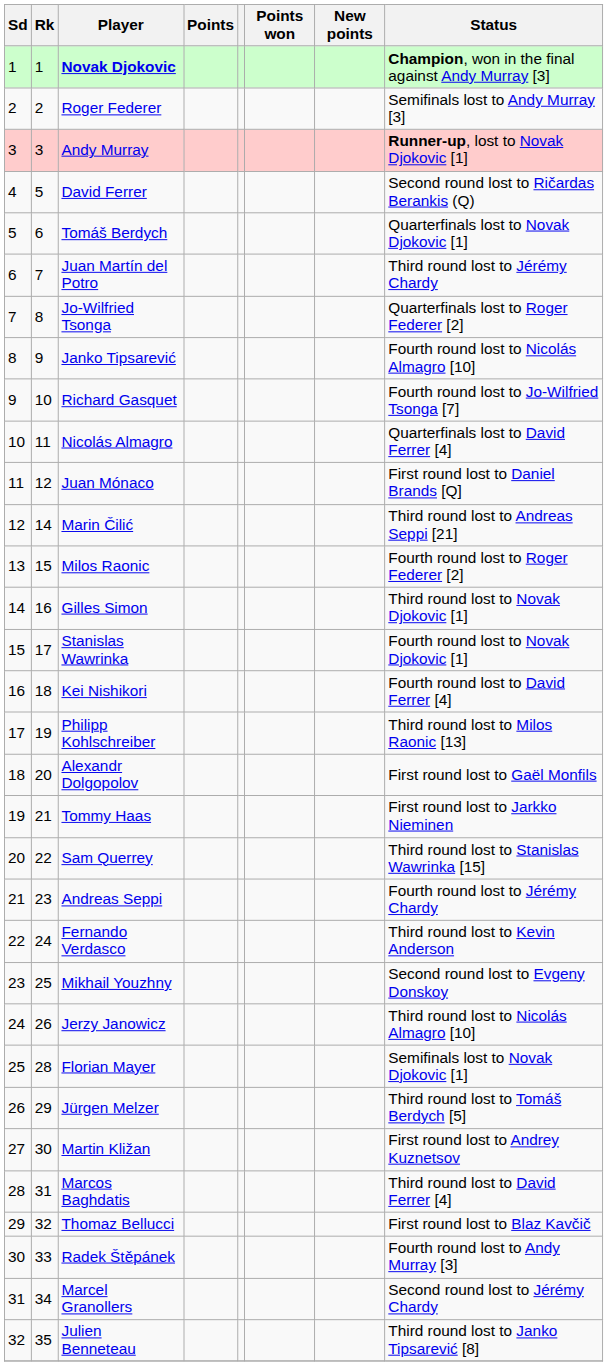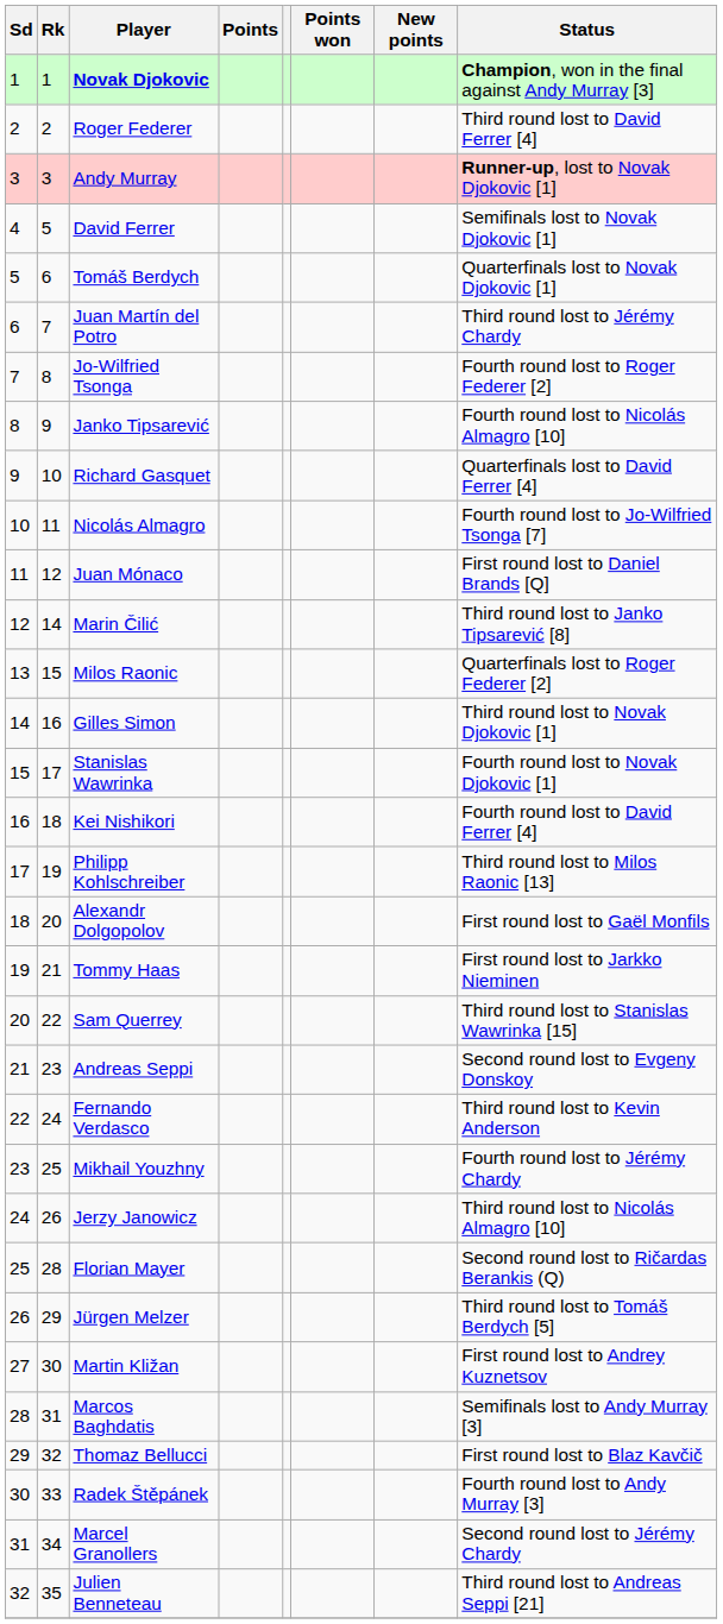Roger Federer | Status: Semifinals lost to Andy Murray [3] -> Third round lost to David Ferrer [4]
David Ferrer | Status: Second round lost to Ričardas Berankis (Q) -> Semifinals lost to Novak Djokovic [1]
Jo-Wilfried Tsonga | Status: Quarterfinals lost to Roger Federer [2] -> Fourth round lost to Roger Federer [2]
Richard Gasquet | Status: Fourth round lost to Jo-Wilfried Tsonga [7] -> Quarterfinals lost to David Ferrer [4]
Nicolás Almagro | Status: Quarterfinals lost to David Ferrer [4] -> Fourth round lost to Jo-Wilfried Tsonga [7]
Marin Čilić | Status: Third round lost to Andreas Seppi [21] -> Third round lost to Janko Tipsarević [8]
Milos Raonic | Status: Fourth round lost to Roger Federer [2] -> Quarterfinals lost to Roger Federer [2]
Andreas Seppi | Status: Fourth round lost to Jérémy Chardy -> Second round lost to Evgeny Donskoy
Mikhail Youzhny | Status: Second round lost to Evgeny Donskoy -> Fourth round lost to Jérémy Chardy
Florian Mayer | Status: Semifinals lost to Novak Djokovic [1] -> Second round lost to Ričardas Berankis (Q)
Marcos Baghdatis | Status: Third round lost to David Ferrer [4] -> Semifinals lost to Andy Murray [3]
Julien Benneteau | Status: Third round lost to Janko Tipsarević [8] -> Third round lost to Andreas Seppi [21]
